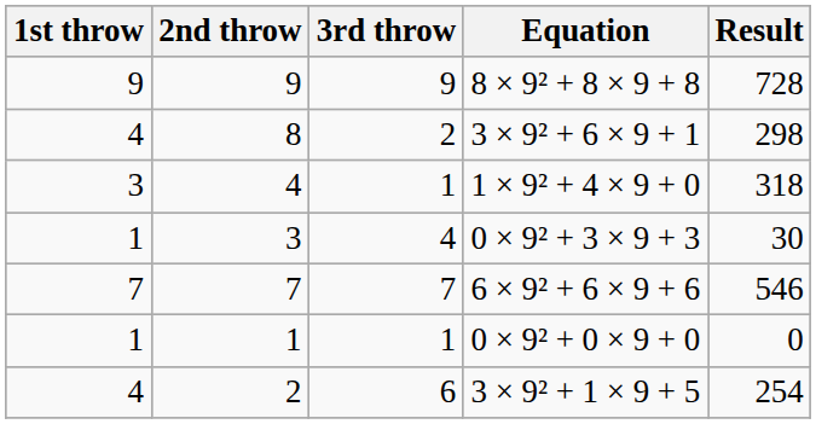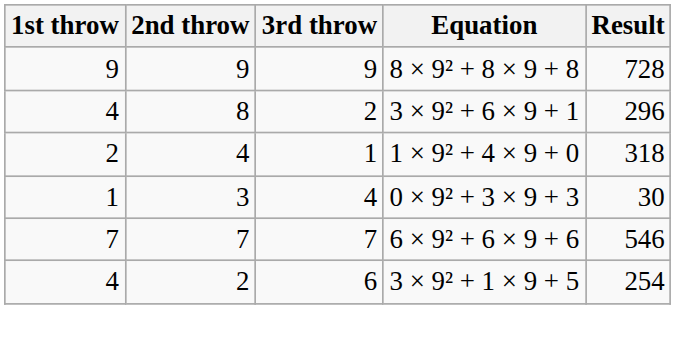3 × 9² + 6 × 9 + 1 | Result: 298 -> 296
1 × 9² + 4 × 9 + 0 | 1st throw: 3 -> 2
- row: 1 | 1 | 1 | 0 × 9² + 0 × 9 + 0 | 0
